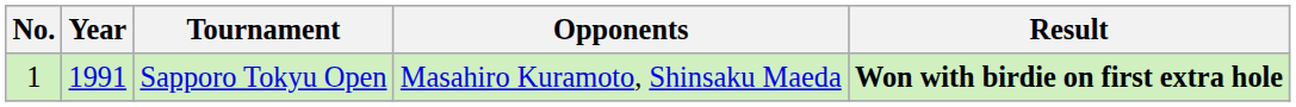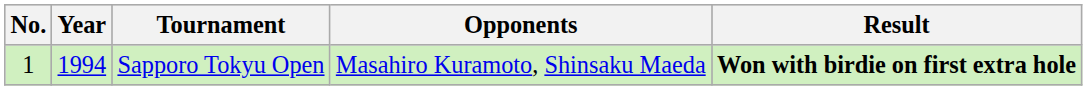Sapporo Tokyu Open | Year: 1991 -> 1994
